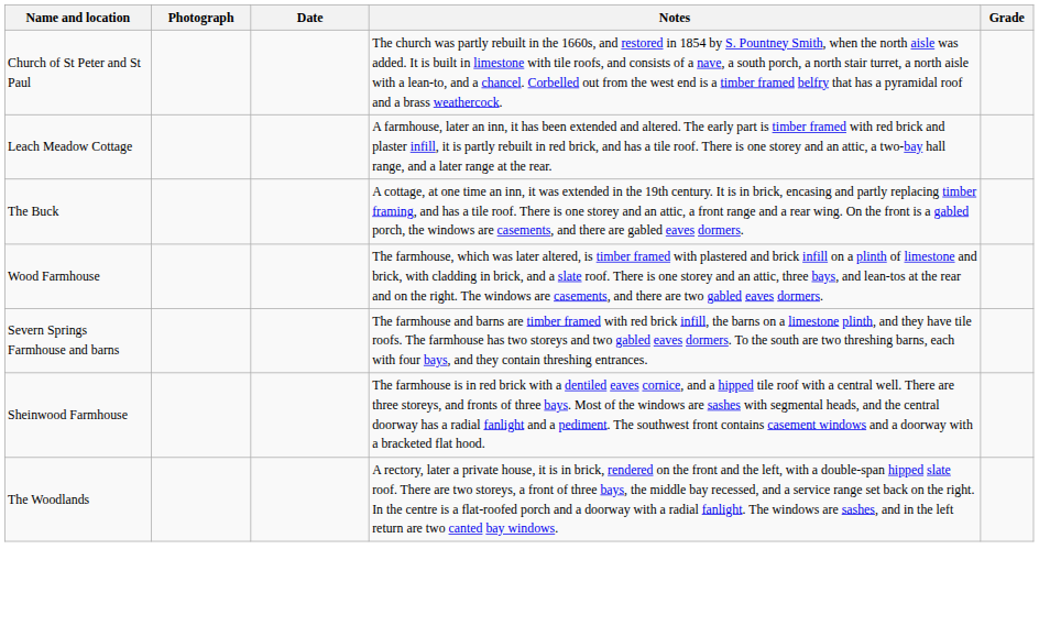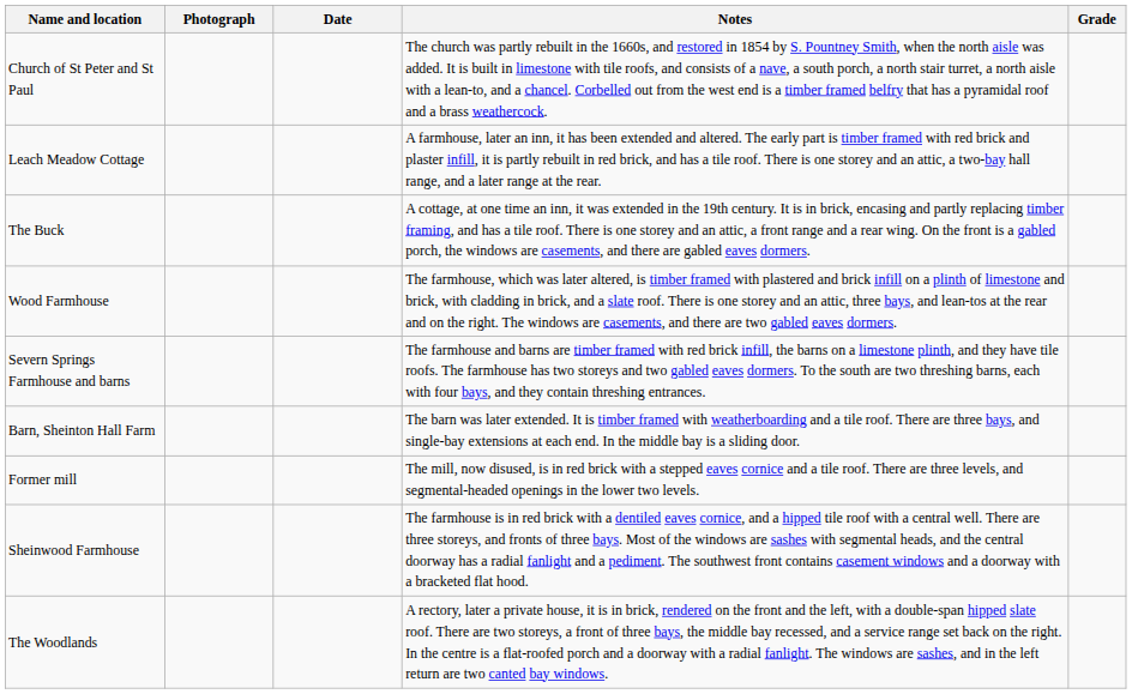+ row: Barn, Sheinton Hall Farm | The barn was later extended. It is timber framed with weatherboarding and a tile roof. There are three bays, and single-bay extensions at each end. In the middle bay is a sliding door.
+ row: Former mill | The mill, now disused, is in red brick with a stepped eaves cornice and a tile roof. There are three levels, and segmental-headed openings in the lower two levels.
